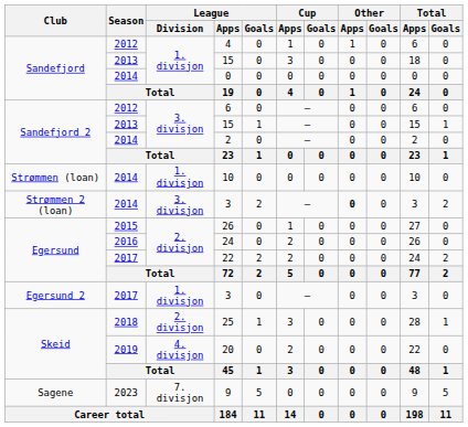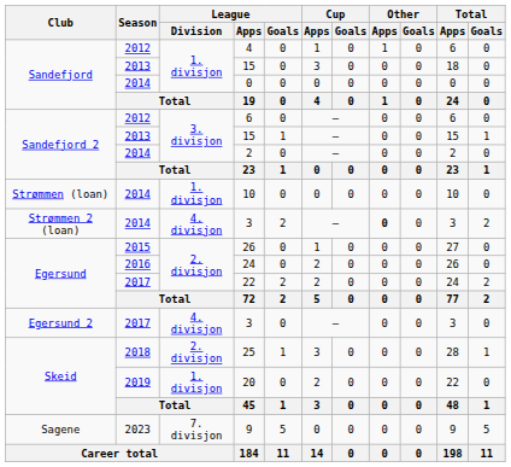Strømmen 2 (loan) / 3 | League / Division: 3. divisjon -> 4. divisjon
Egersund 2 / 3 | League / Division: 1. divisjon -> 4. divisjon
20 | League / Division: 4. divisjon -> 1. divisjon
